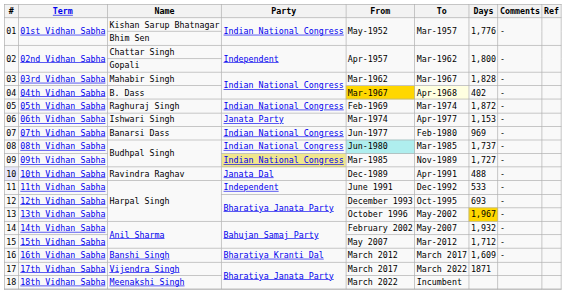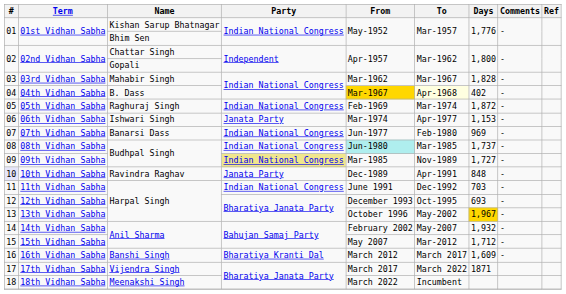10th Vidhan Sabha | Party: Janata Dal -> Janata Party
10th Vidhan Sabha | Days: 488 -> 848
11th Vidhan Sabha | Party: Independent -> Indian National Congress
11th Vidhan Sabha | Days: 533 -> 703
